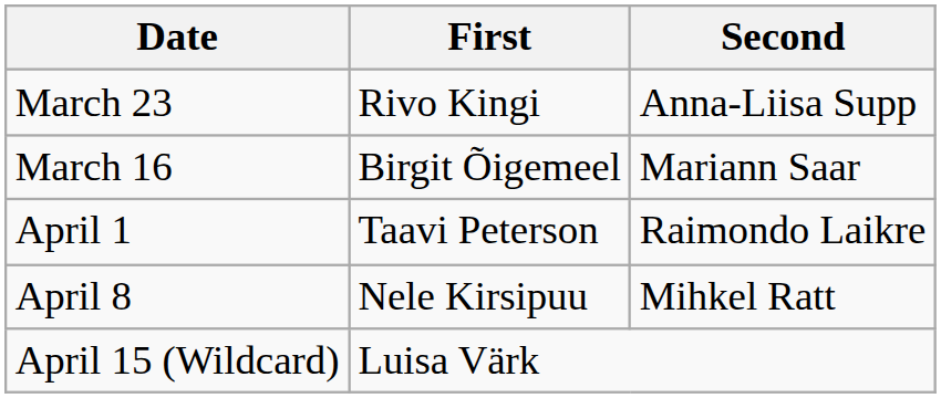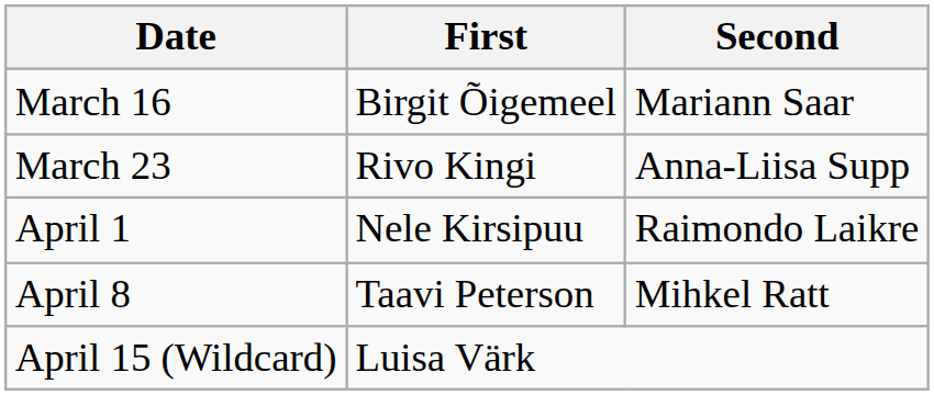rows swapped: March 16 <-> March 23
April 1 | First: Taavi Peterson -> Nele Kirsipuu
April 8 | First: Nele Kirsipuu -> Taavi Peterson
